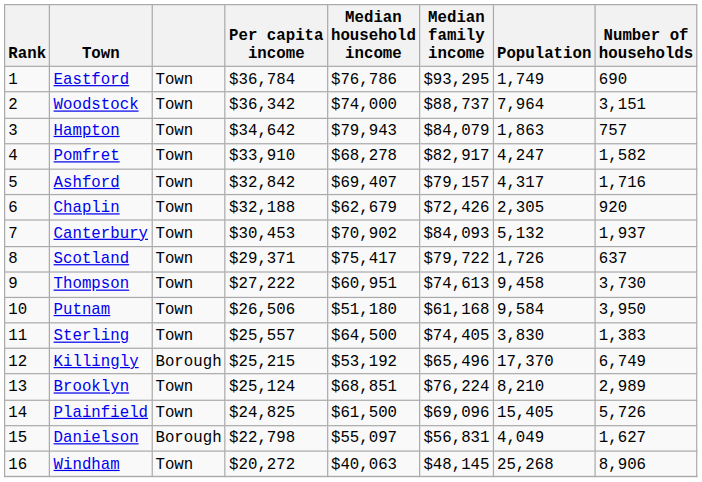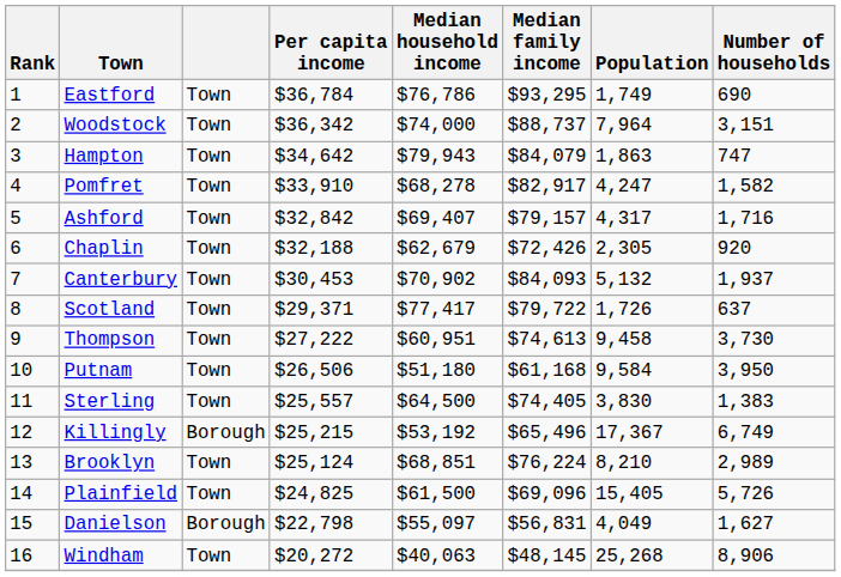Hampton | Number of households: 757 -> 747
Scotland | Median household income: $75,417 -> $77,417
Killingly | Population: 17,370 -> 17,367
